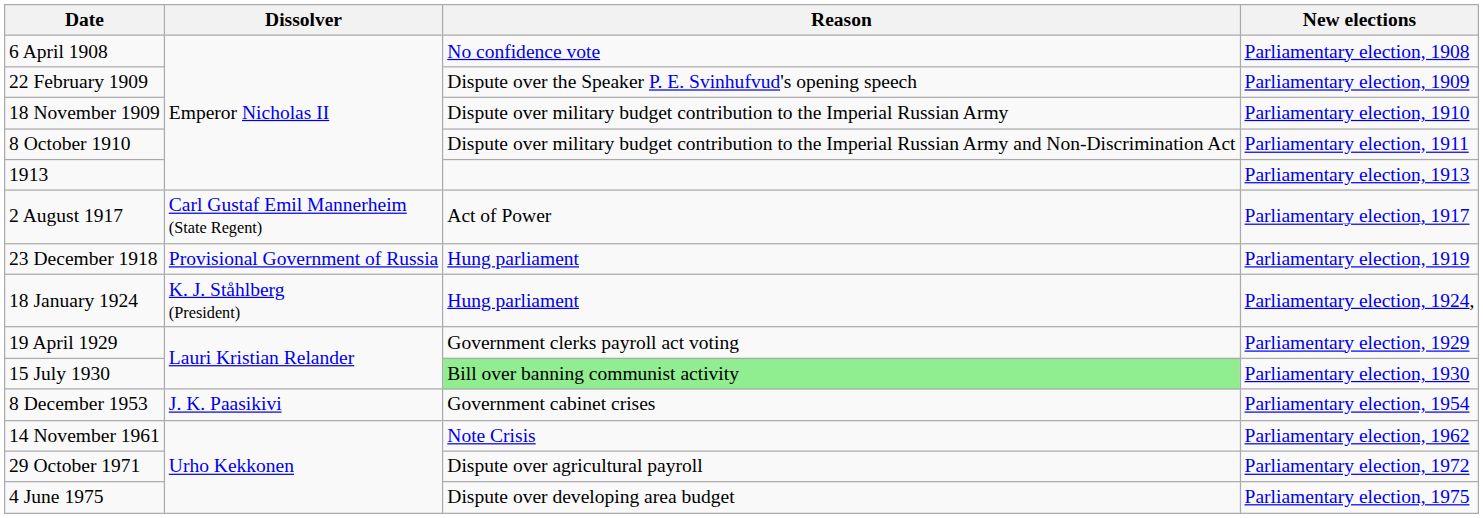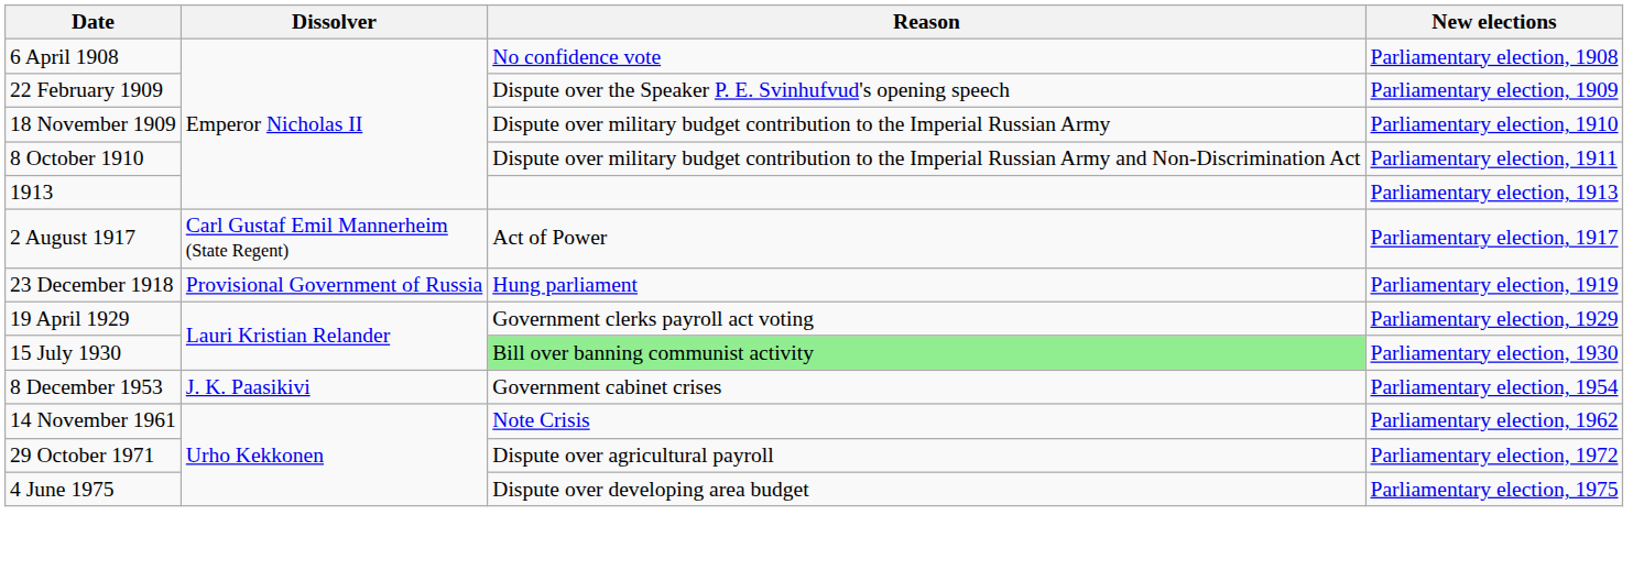- row: 18 January 1924 | K. J. Ståhlberg (President) | Hung parliament | Parliamentary election, 1924,
